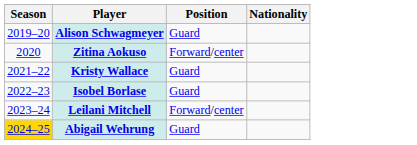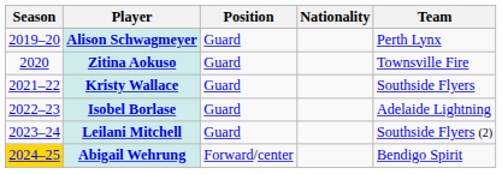+ column: Team | Perth Lynx | Townsville Fire | Southside Flyers | Adelaide Lightning | Southside Flyers (2) | Bendigo Spirit
Zitina Aokuso | Position: Forward/center -> Guard
Leilani Mitchell | Position: Forward/center -> Guard
Abigail Wehrung | Position: Guard -> Forward/center
